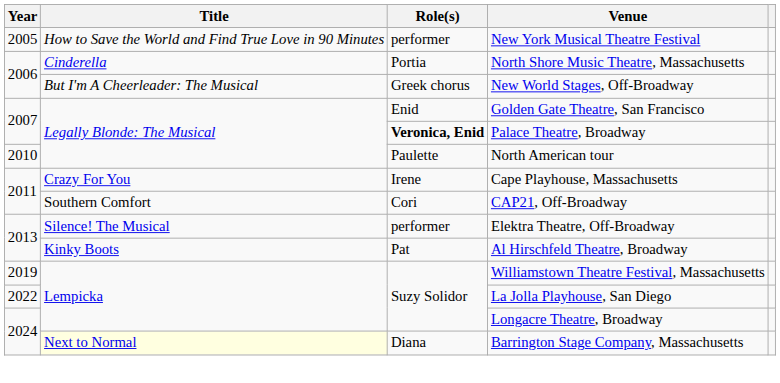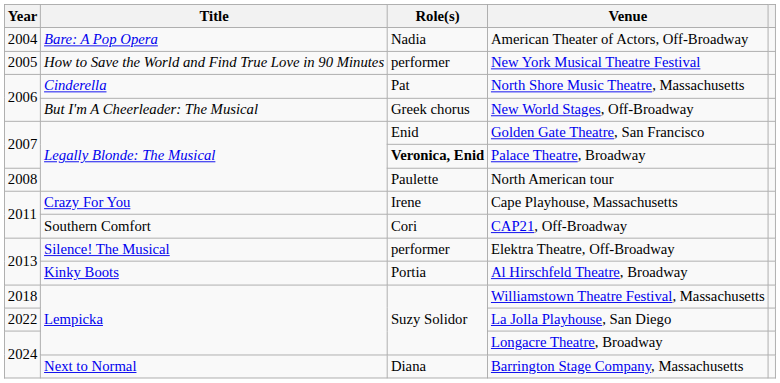+ row: 2004 | Bare: A Pop Opera | Nadia | American Theater of Actors, Off-Broadway
North Shore Music Theatre, Massachusetts | Role(s): Portia -> Pat
North American tour | Year: 2010 -> 2008
Al Hirschfeld Theatre, Broadway | Role(s): Pat -> Portia
Williamstown Theatre Festival, Massachusetts | Year: 2019 -> 2018
Barrington Stage Company, Massachusetts | Title: lightyellow background -> no background
